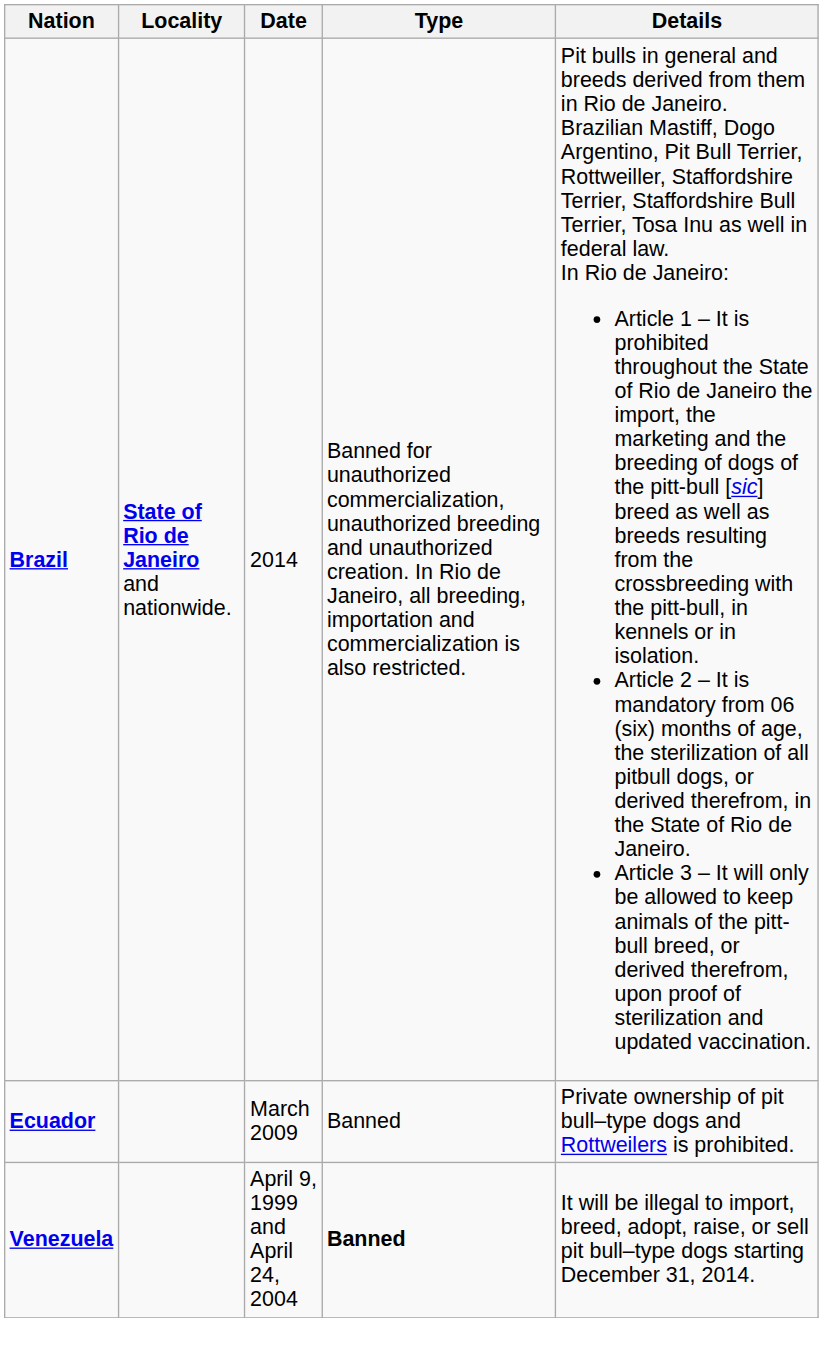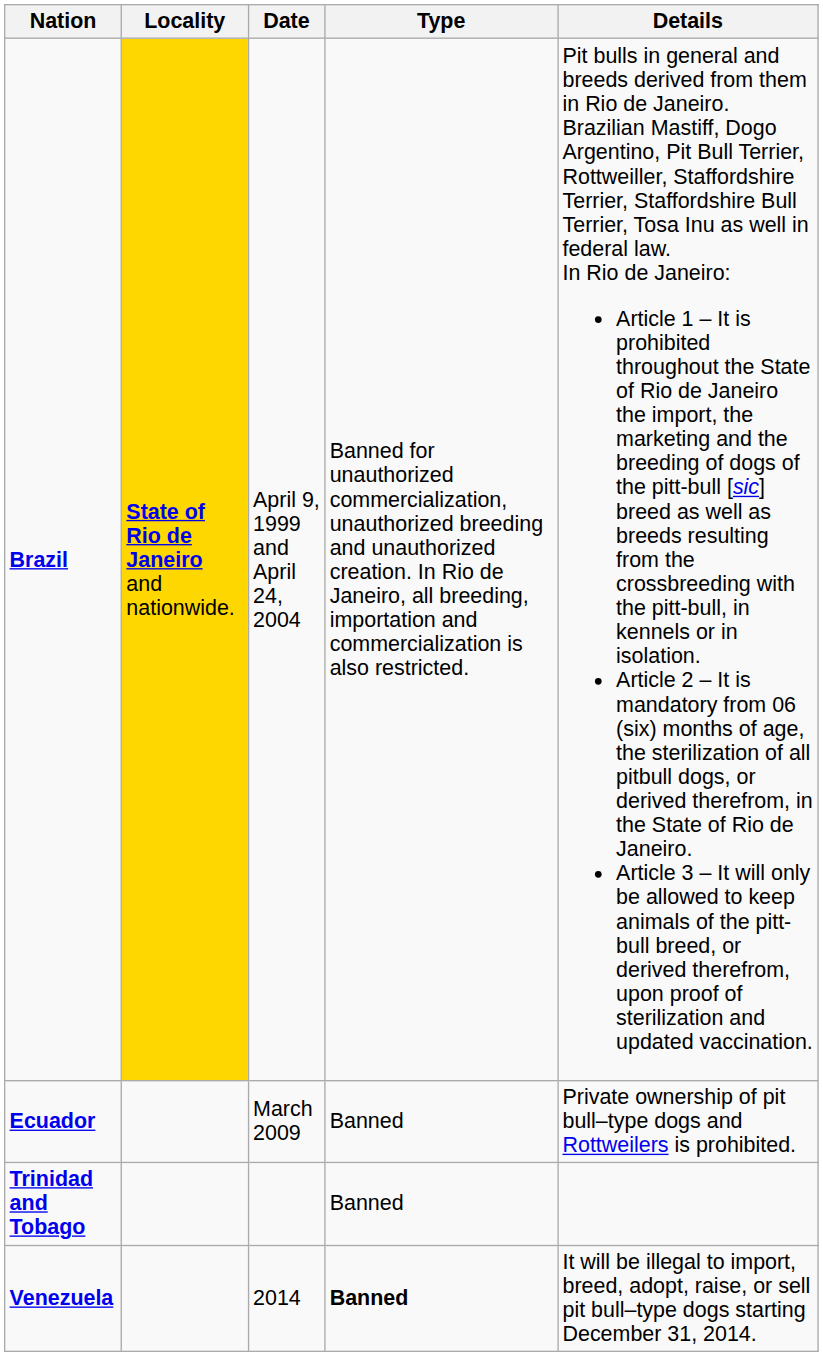Brazil | Locality: no background -> gold background
Brazil | Date: 2014 -> April 9, 1999 and April 24, 2004
+ row: Trinidad and Tobago | Banned
Venezuela | Date: April 9, 1999 and April 24, 2004 -> 2014
